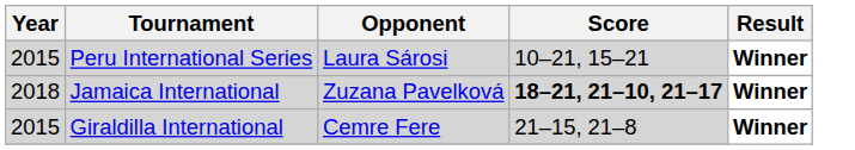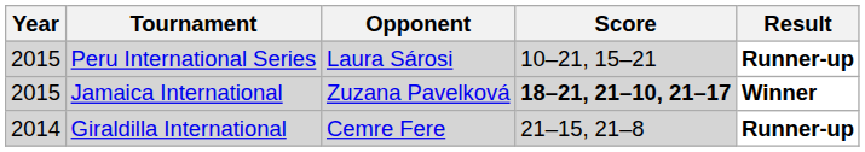Peru International Series | Result: Winner -> Runner-up
Jamaica International | Year: 2018 -> 2015
Giraldilla International | Year: 2015 -> 2014
Giraldilla International | Result: Winner -> Runner-up
